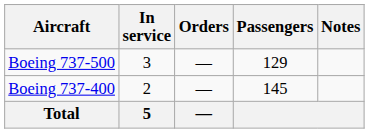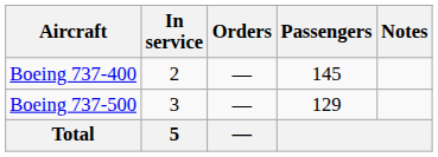rows swapped: Boeing 737-400 <-> Boeing 737-500
